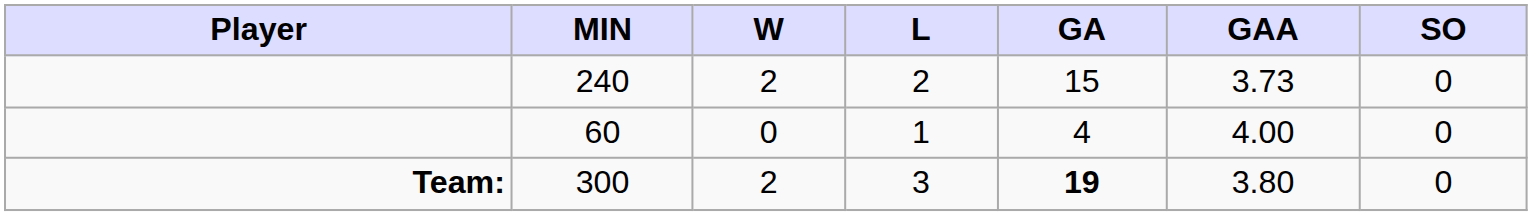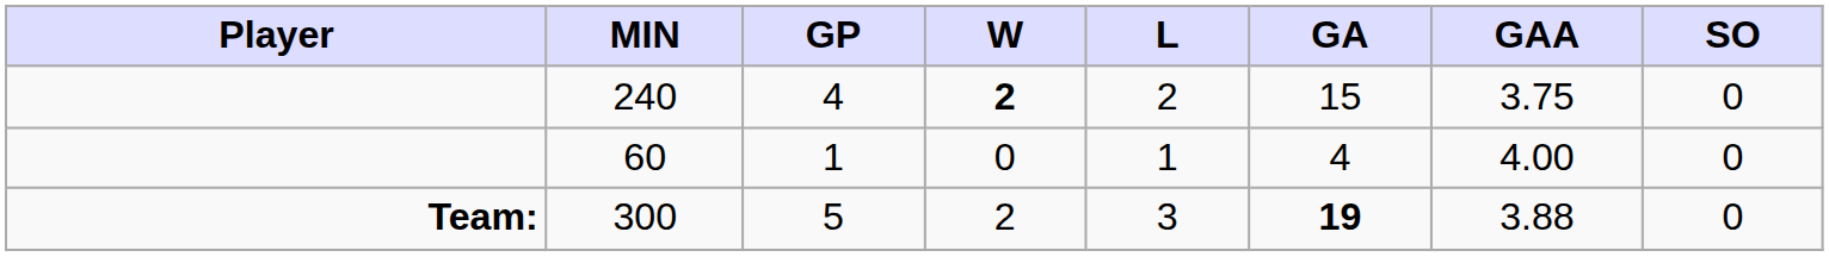+ column: GP | 4 | 1 | 5
240 | W: normal -> bold
240 | GAA: 3.73 -> 3.75
300 | GAA: 3.80 -> 3.88
